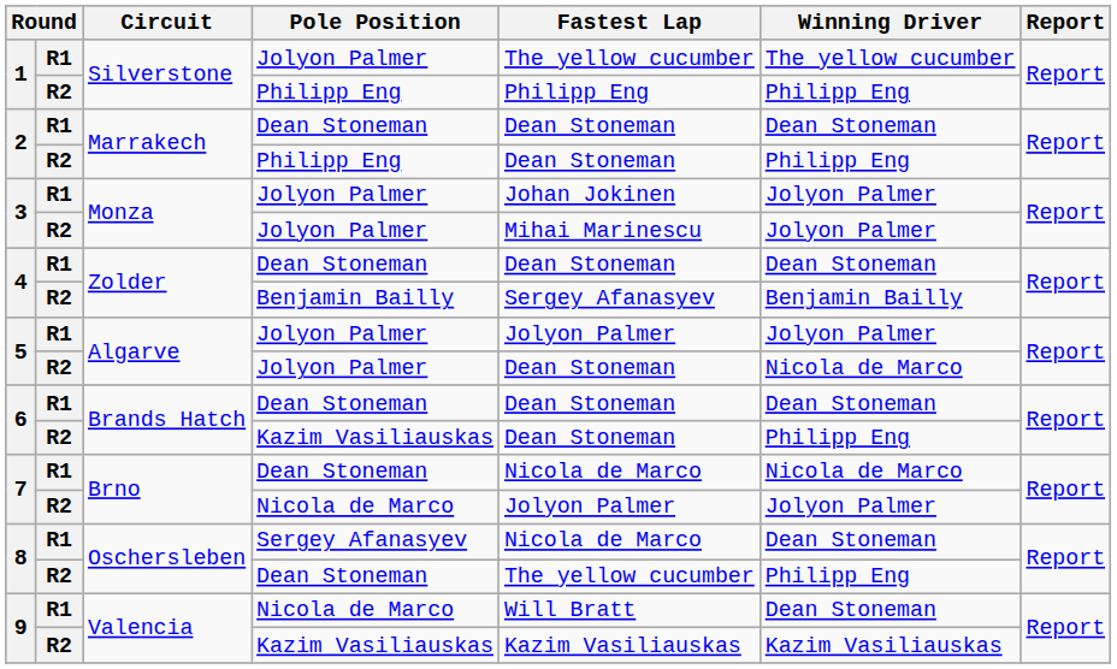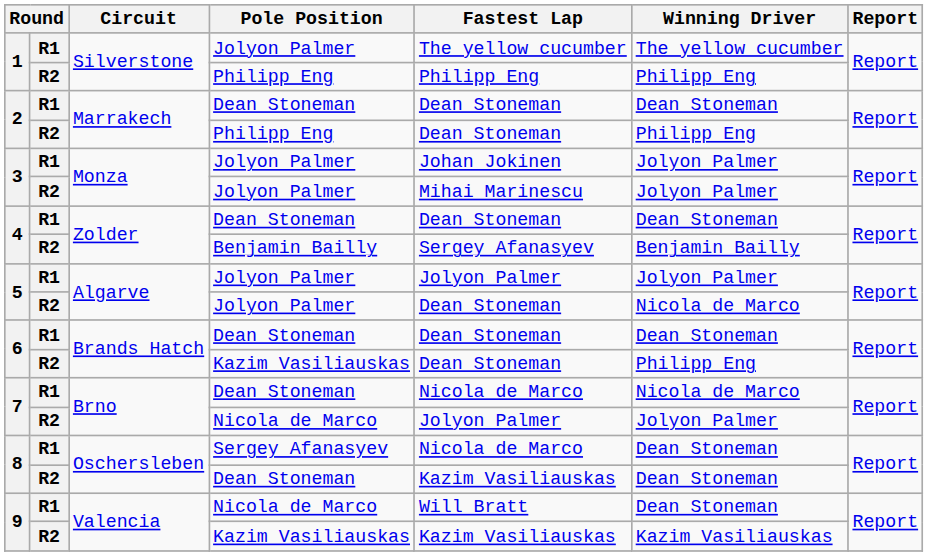8 / R2 | Fastest Lap: The yellow cucumber -> Kazim Vasiliauskas
8 / R2 | Winning Driver: Philipp Eng -> Dean Stoneman
